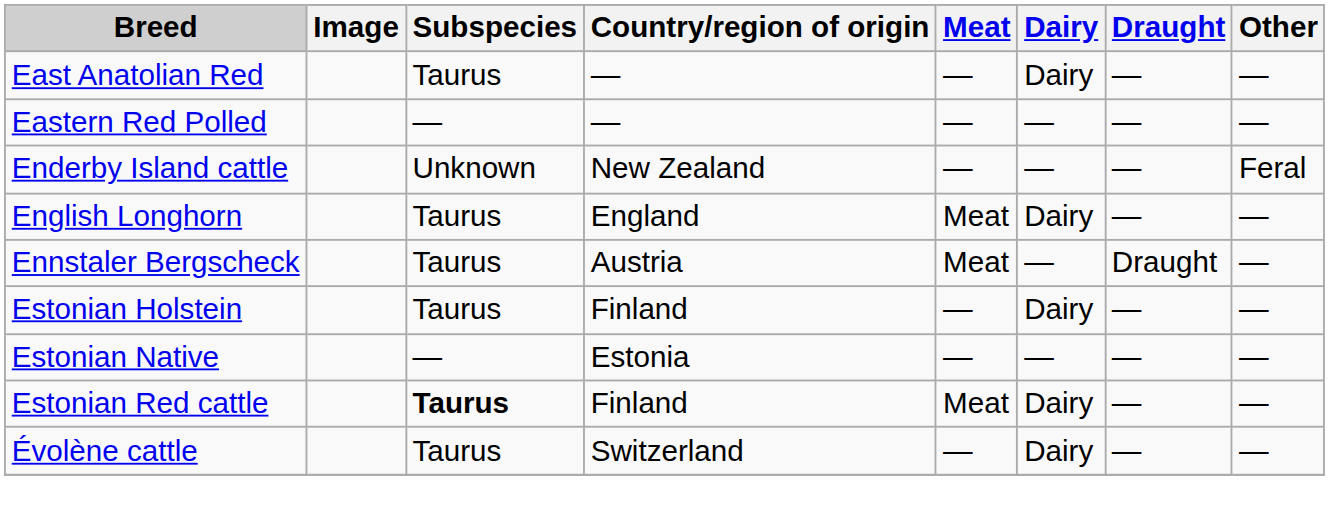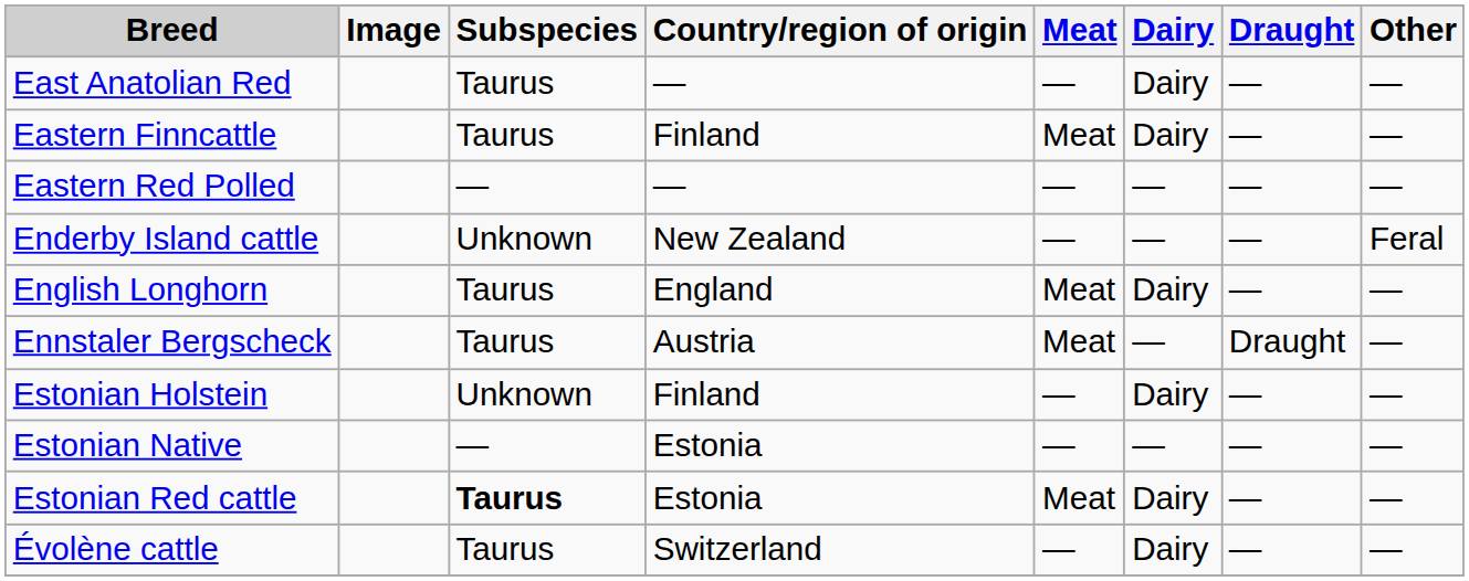+ row: Eastern Finncattle | Taurus | Finland | Meat | Dairy | — | —
Estonian Holstein | Subspecies: Taurus -> Unknown
Estonian Red cattle | Country/region of origin: Finland -> Estonia
